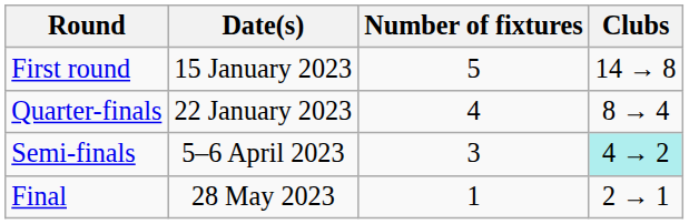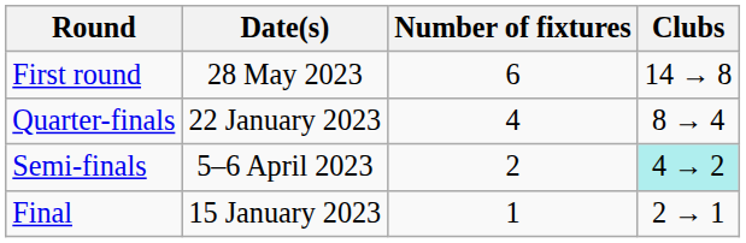First round | Date(s): 15 January 2023 -> 28 May 2023
First round | Number of fixtures: 5 -> 6
Semi-finals | Number of fixtures: 3 -> 2
Final | Date(s): 28 May 2023 -> 15 January 2023
